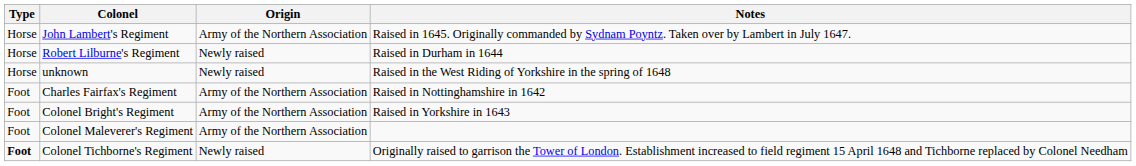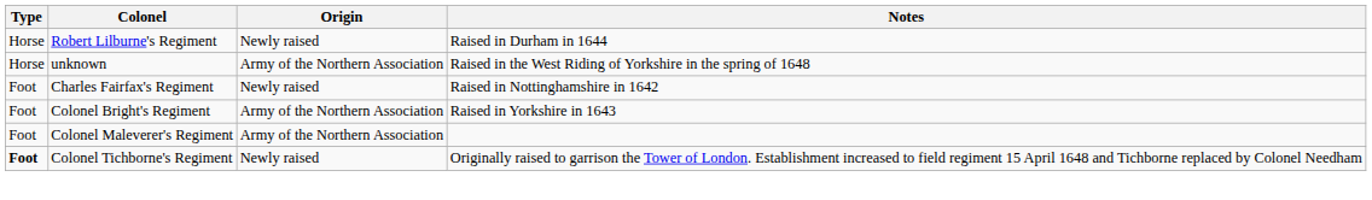- row: Horse | John Lambert's Regiment | Army of the Northern Association | Raised in 1645. Originally commanded by Sydnam Poyntz. Taken over by Lambert in July 1647.
unknown | Origin: Newly raised -> Army of the Northern Association
Charles Fairfax's Regiment | Origin: Army of the Northern Association -> Newly raised
